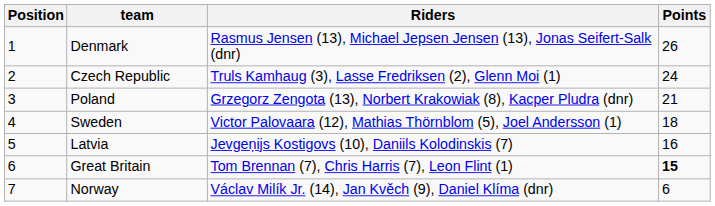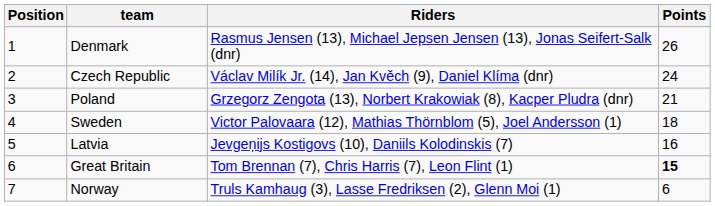Czech Republic | Riders: Truls Kamhaug (3), Lasse Fredriksen (2), Glenn Moi (1) -> Václav Milík Jr. (14), Jan Kvěch (9), Daniel Klíma (dnr)
Norway | Riders: Václav Milík Jr. (14), Jan Kvěch (9), Daniel Klíma (dnr) -> Truls Kamhaug (3), Lasse Fredriksen (2), Glenn Moi (1)
